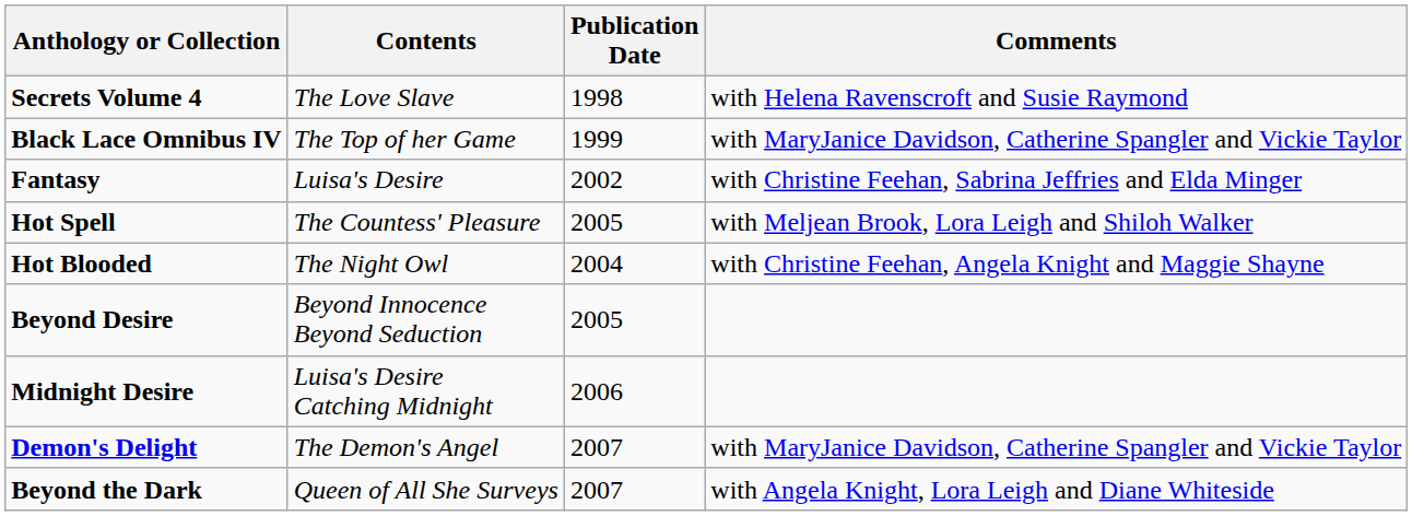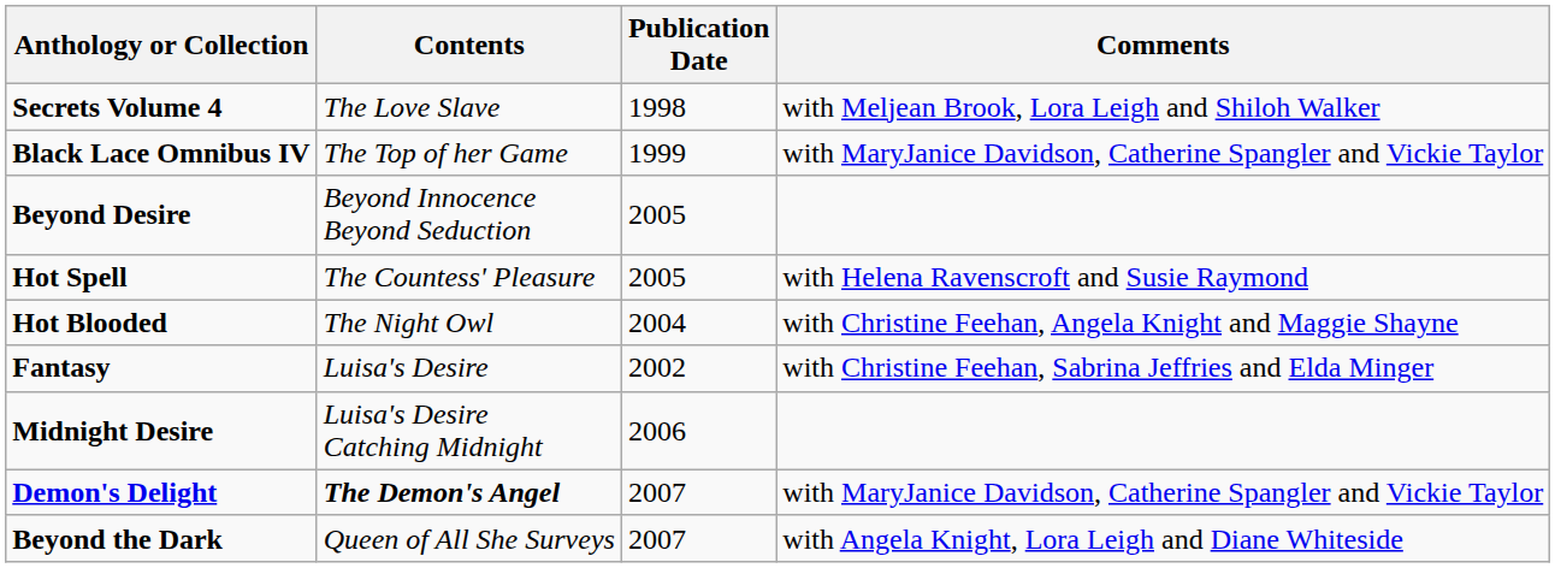Secrets Volume 4 | Comments: with Helena Ravenscroft and Susie Raymond -> with Meljean Brook, Lora Leigh and Shiloh Walker
rows swapped: Fantasy <-> Beyond Desire
Hot Spell | Comments: with Meljean Brook, Lora Leigh and Shiloh Walker -> with Helena Ravenscroft and Susie Raymond
Demon's Delight | Contents: normal -> bold
